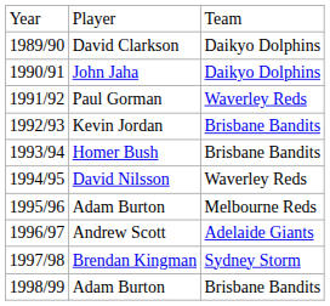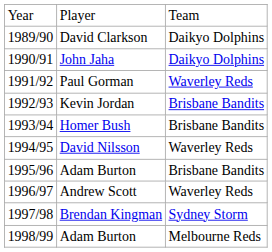1995/96 / Adam Burton | column 3: Melbourne Reds -> Brisbane Bandits
Andrew Scott | column 3: Adelaide Giants -> Waverley Reds
1998/99 / Adam Burton | column 3: Brisbane Bandits -> Melbourne Reds
